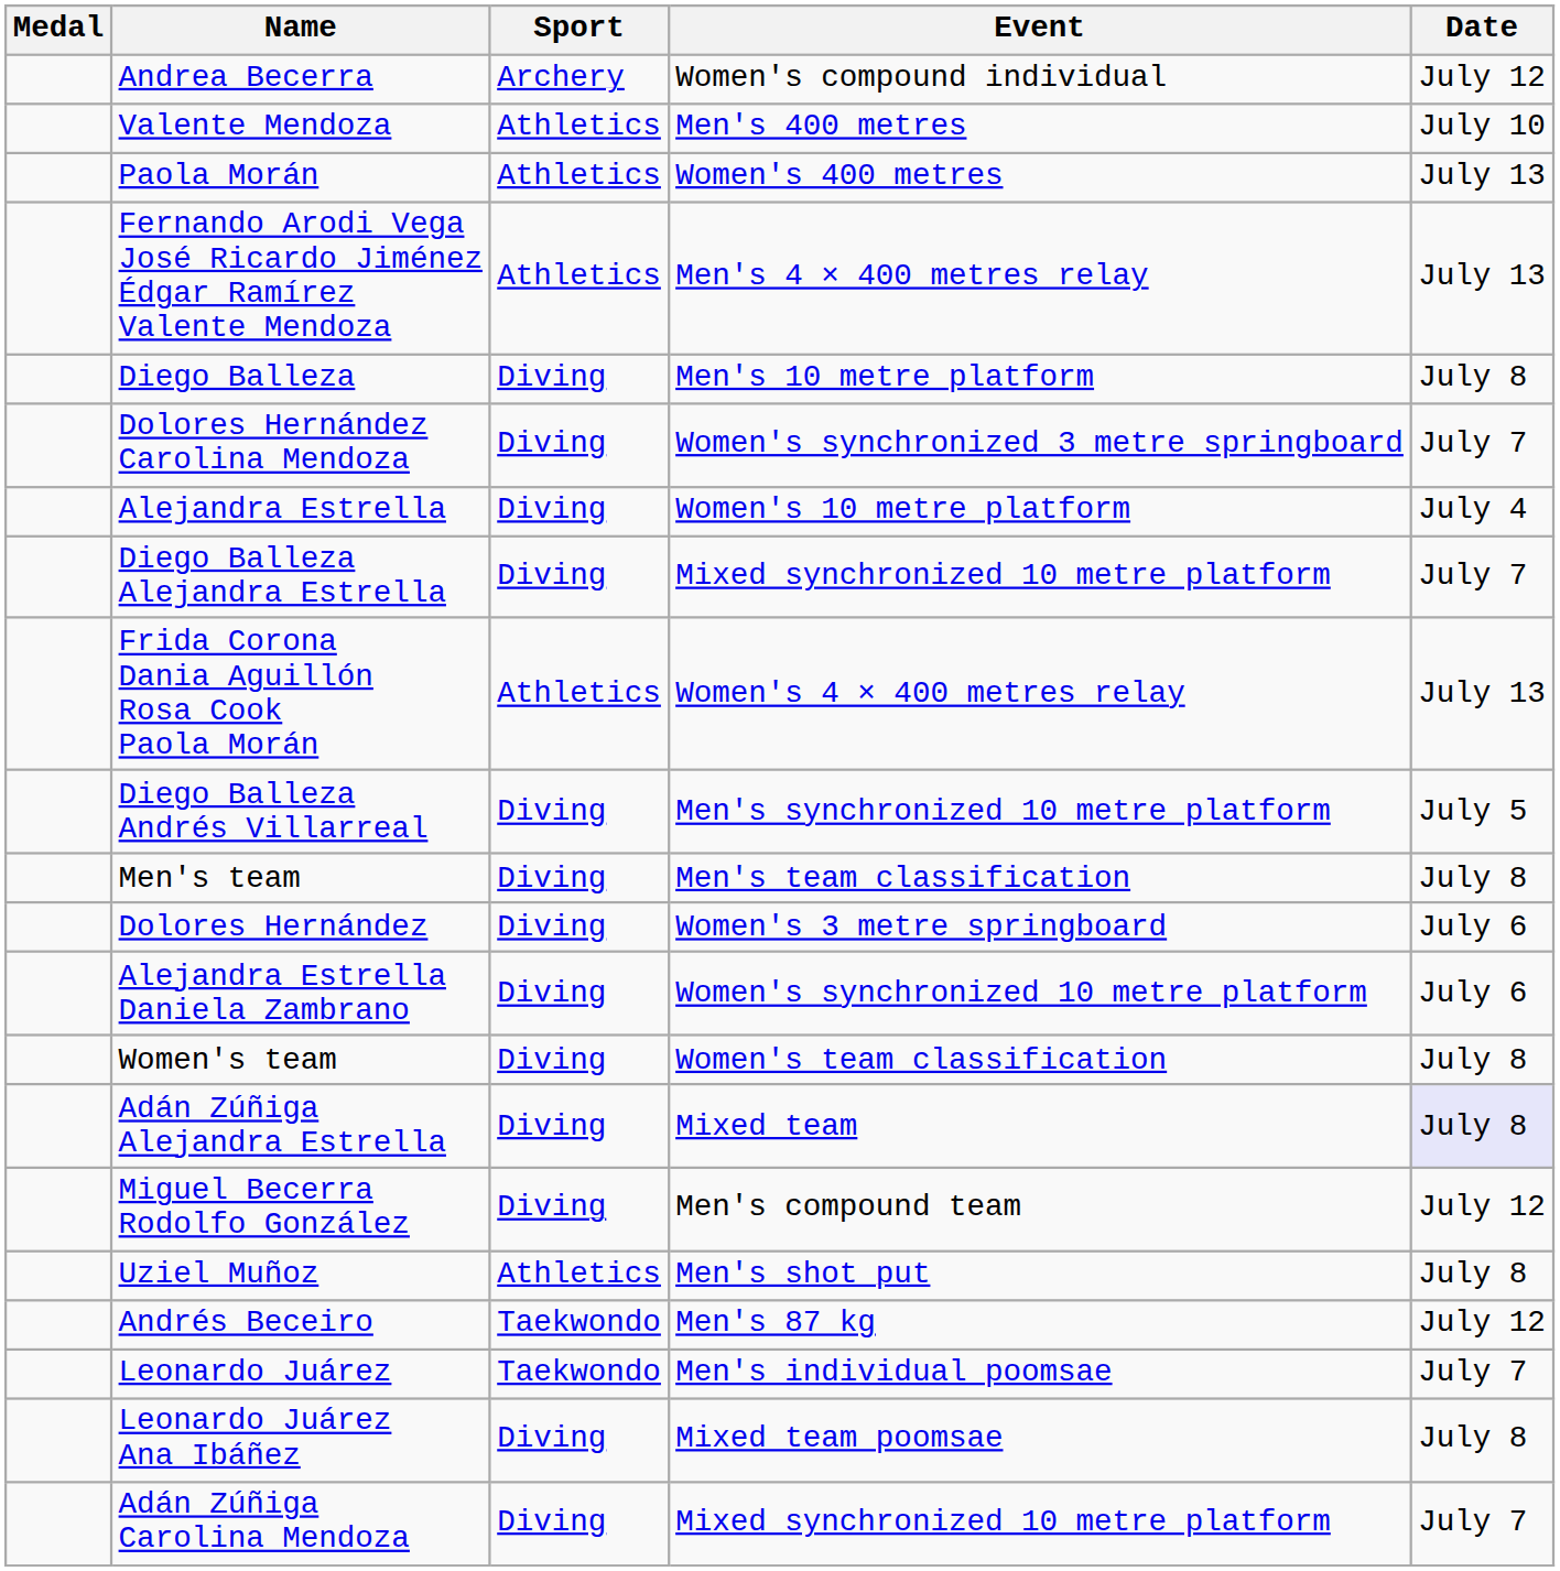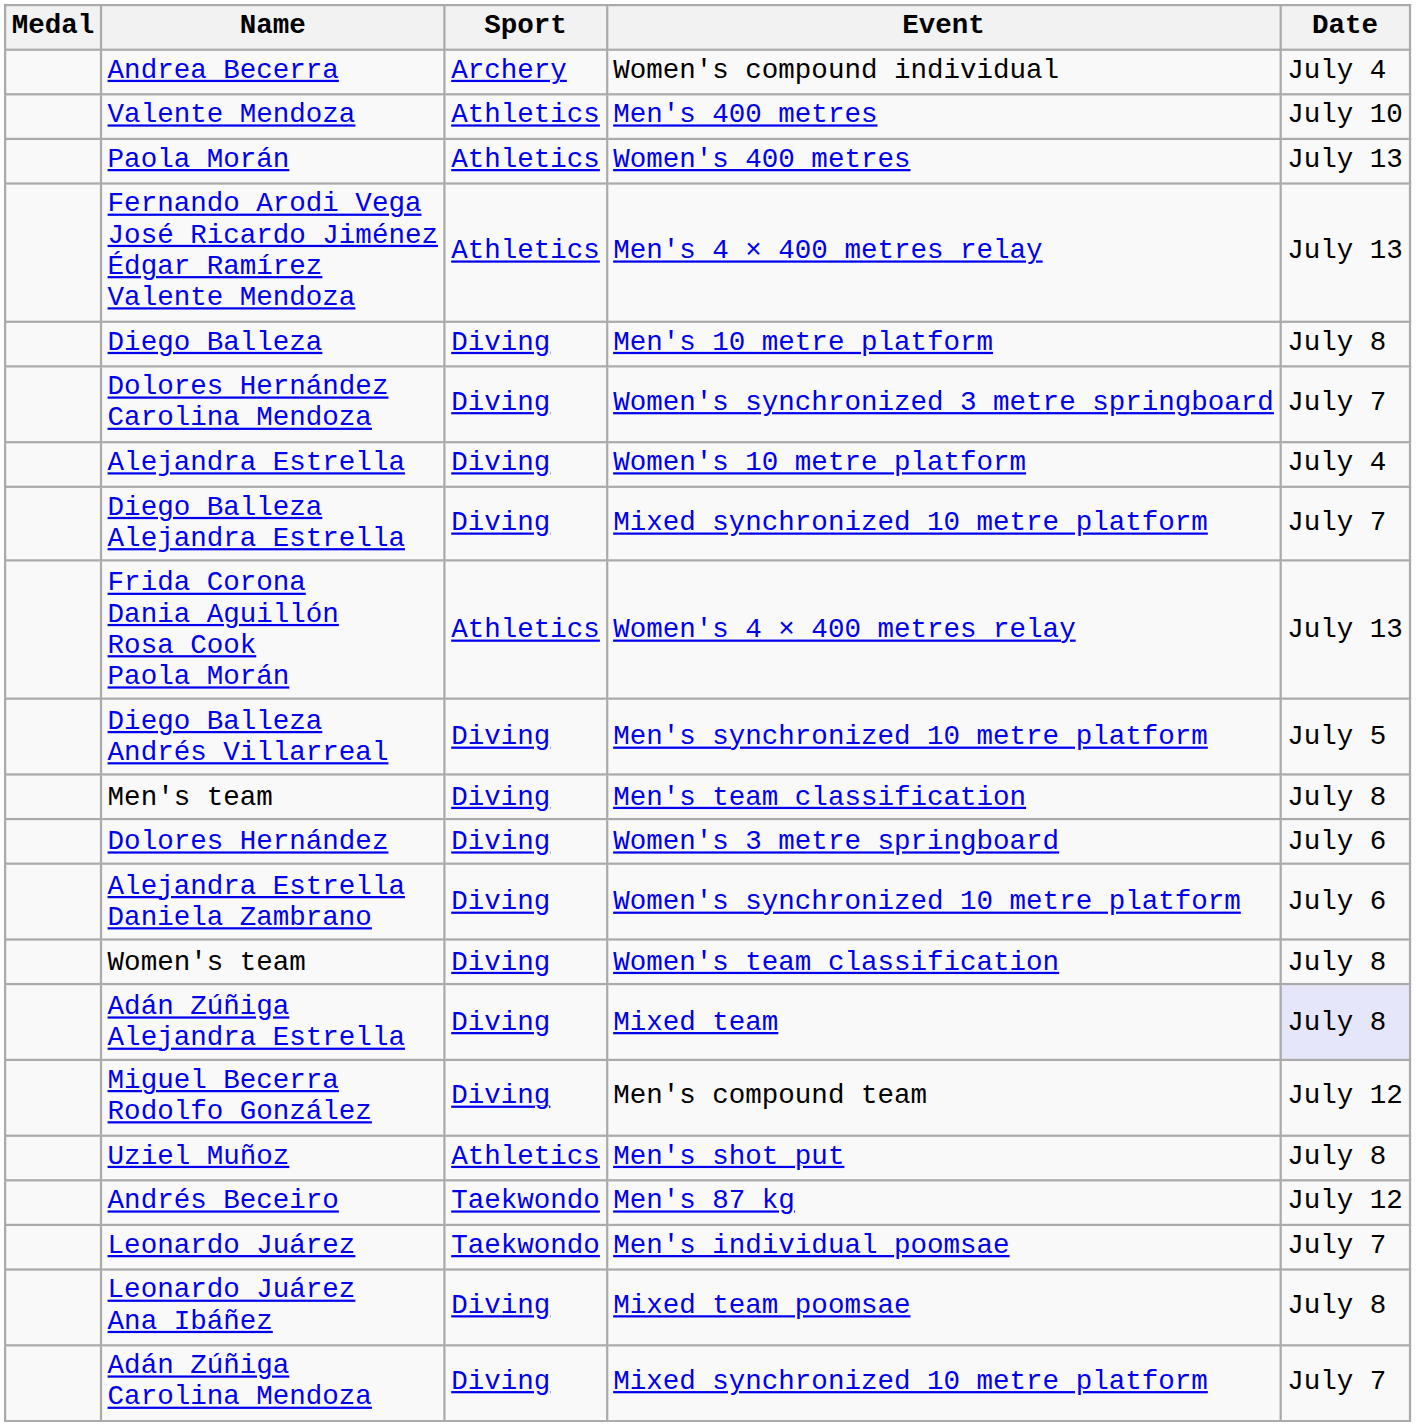Andrea Becerra | Date: July 12 -> July 4
